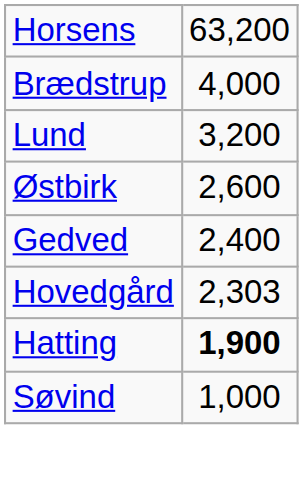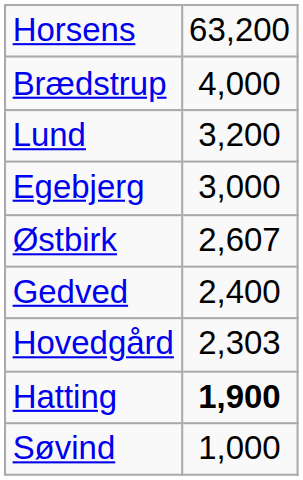+ row: Egebjerg | 3,000
Østbirk | column 2: 2,600 -> 2,607
